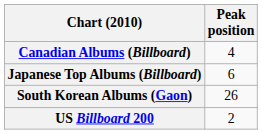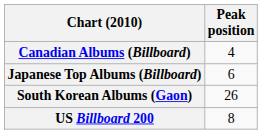US Billboard 200 | Peak position: 2 -> 8
